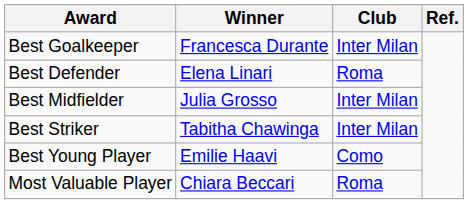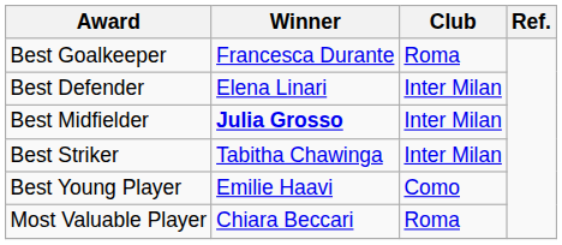Best Goalkeeper | Club: Inter Milan -> Roma
Best Defender | Club: Roma -> Inter Milan
Best Midfielder | Winner: normal -> bold
